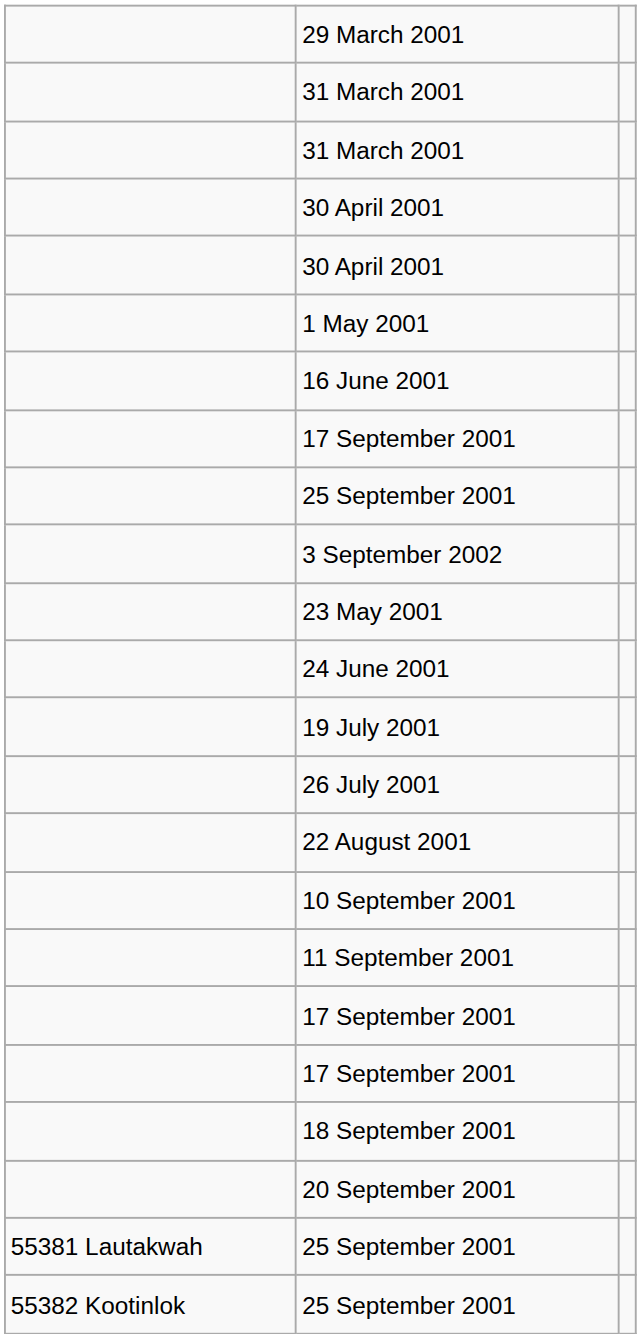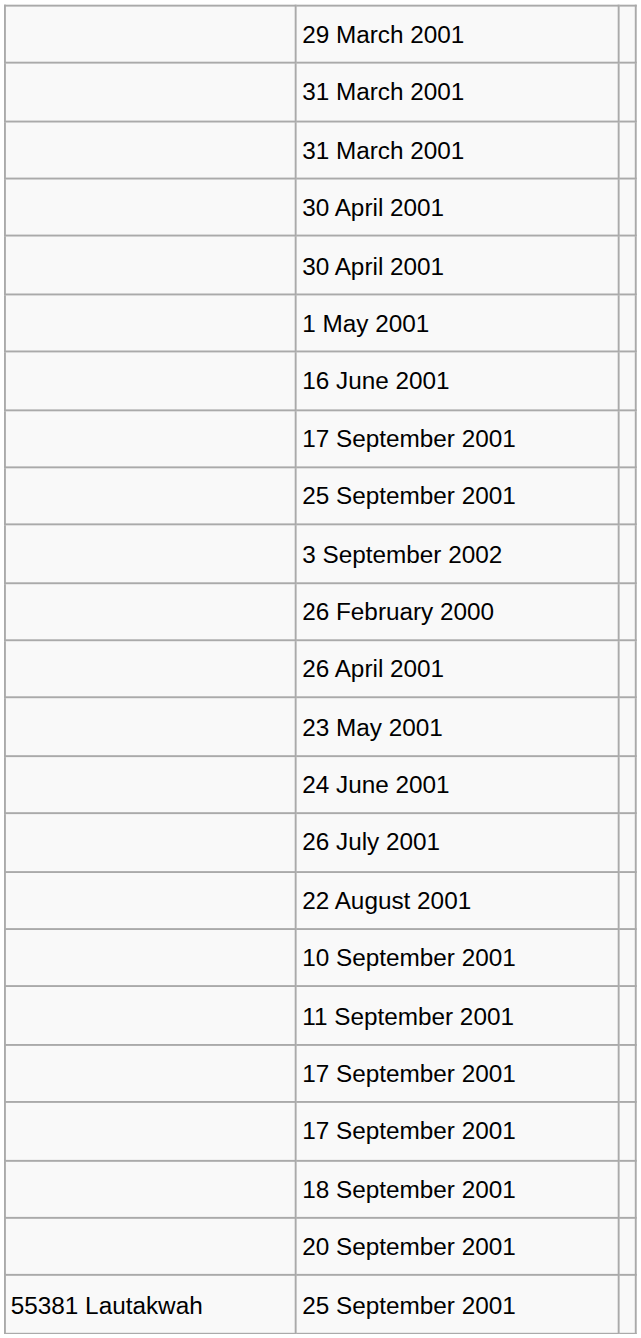+ row: 26 February 2000
+ row: 26 April 2001
- row: 19 July 2001
- row: 55382 Kootinlok | 25 September 2001
